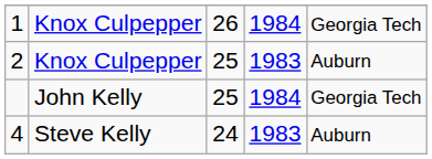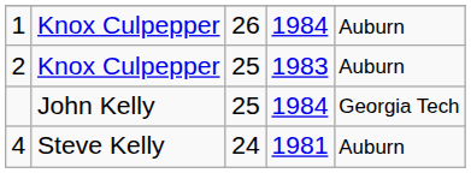1 | column 5: Georgia Tech -> Auburn
4 | column 4: 1983 -> 1981
